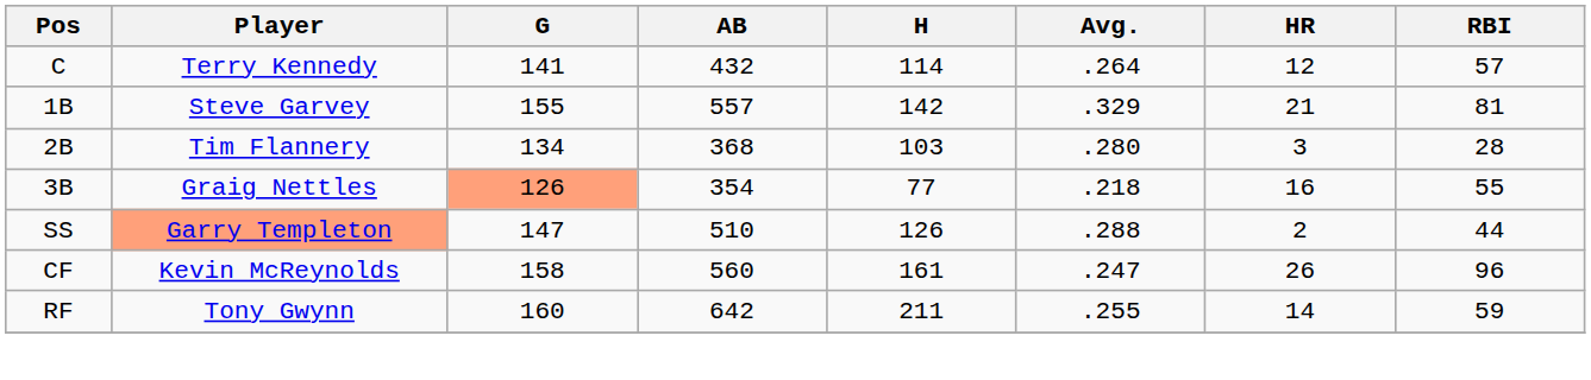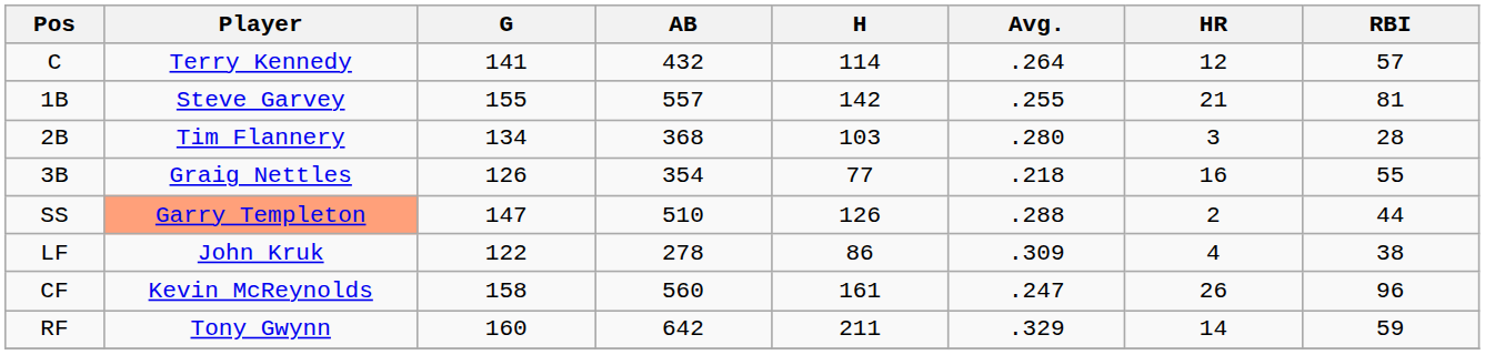1B | Avg.: .329 -> .255
3B | G: lightsalmon background -> no background
+ row: LF | John Kruk | 122 | 278 | 86 | .309 | 4 | 38
RF | Avg.: .255 -> .329
